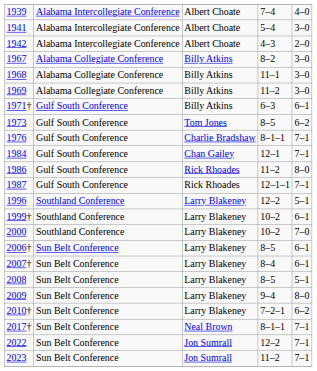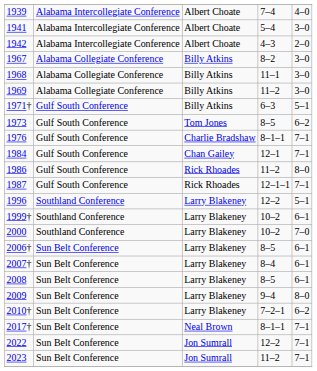1971† | column 5: 6–1 -> 5–1
2008 | column 5: 5–1 -> 6–1
